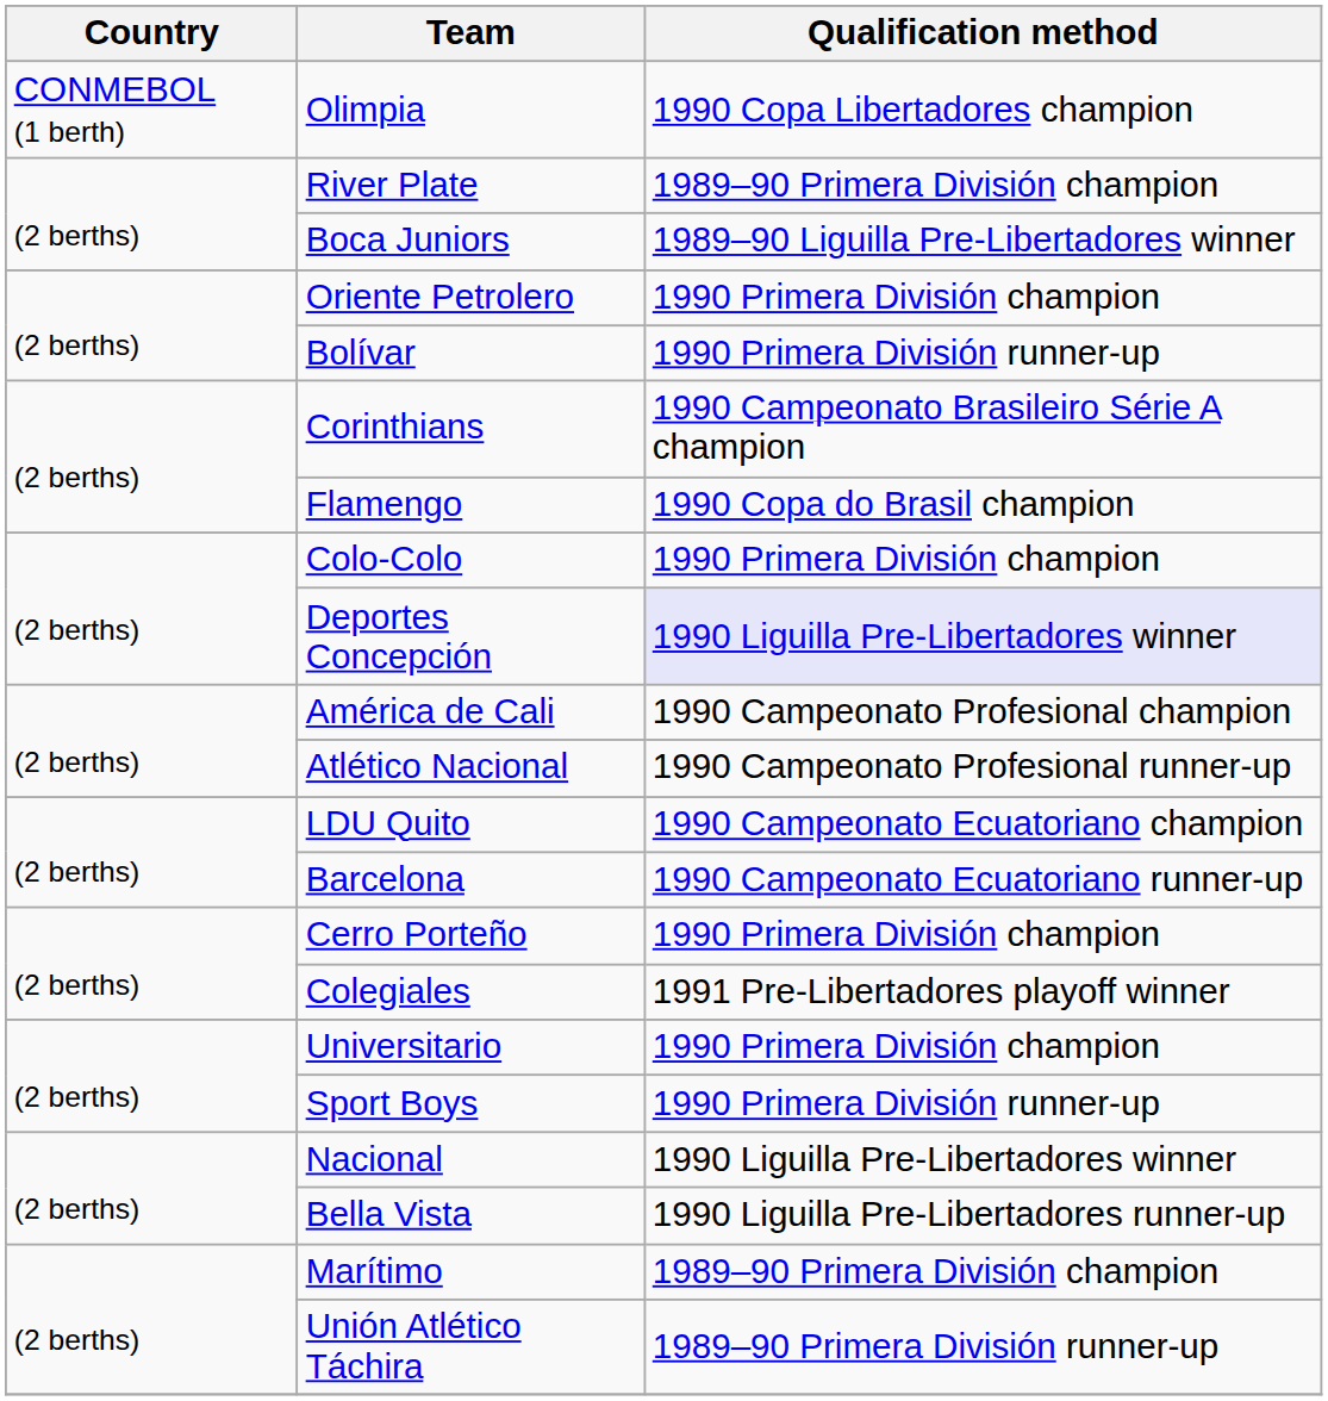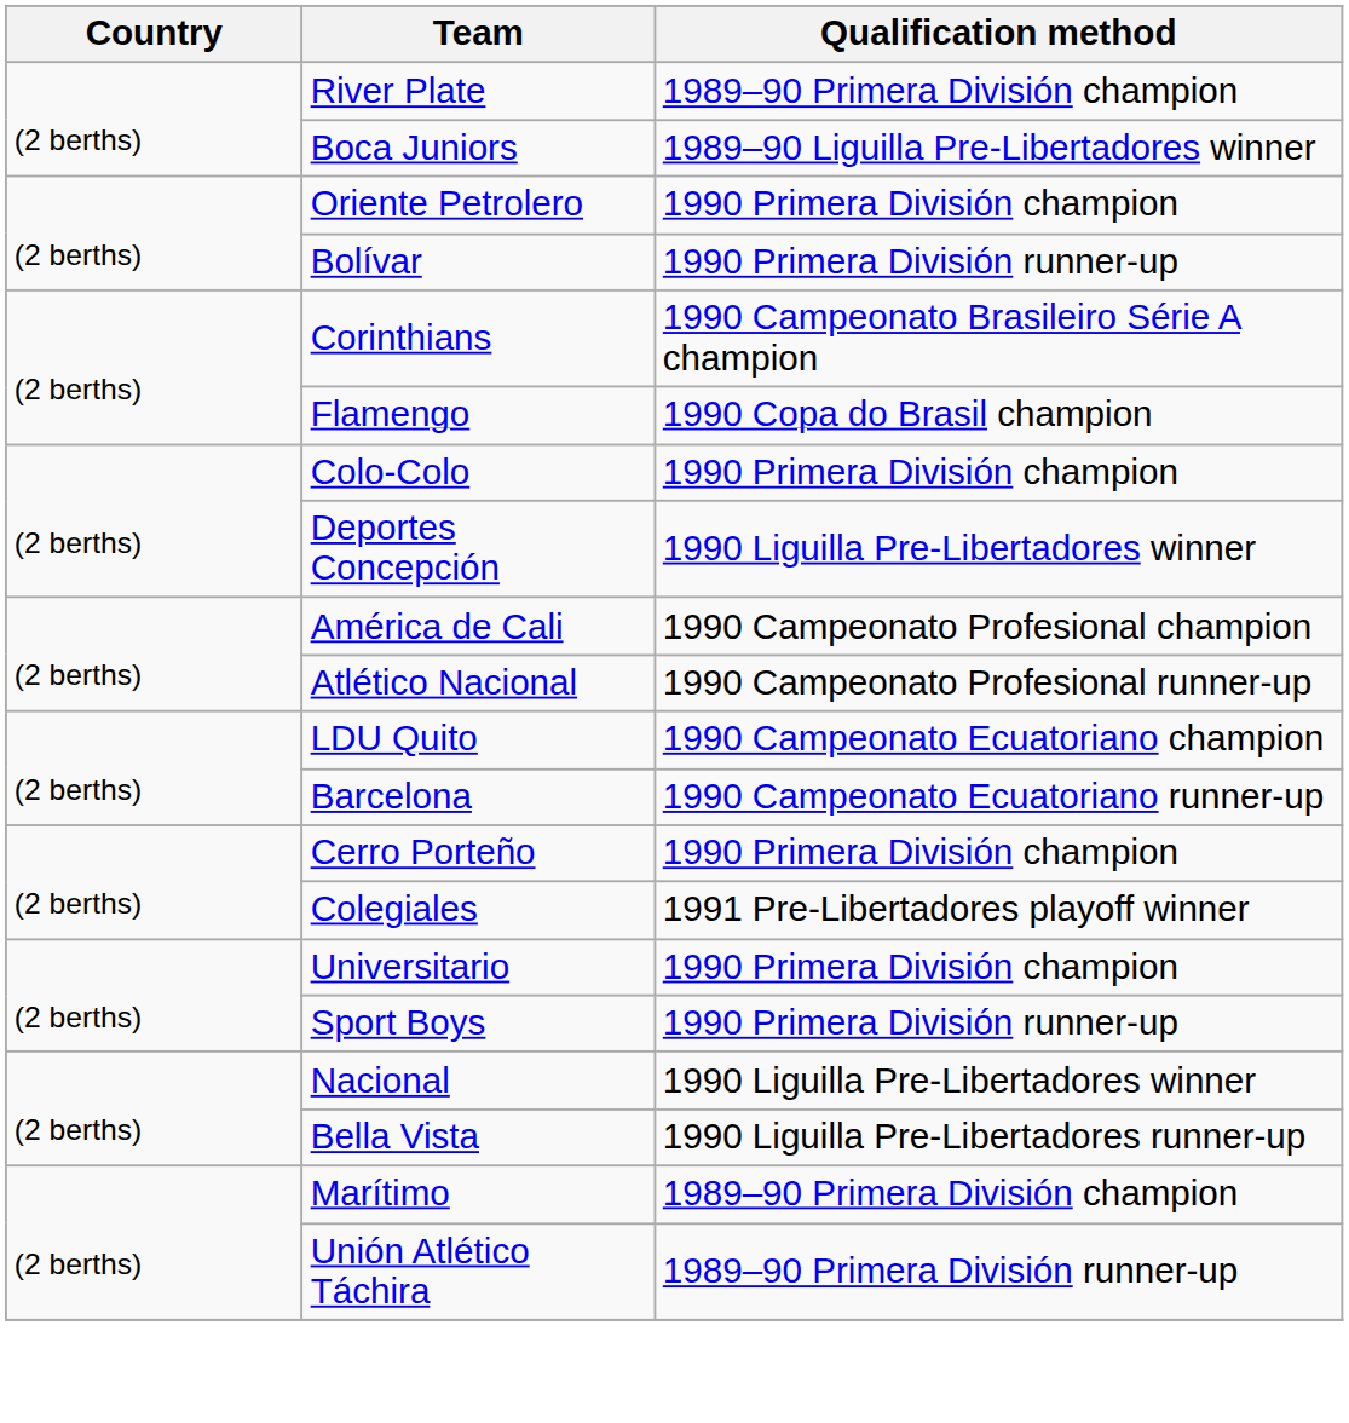- row: CONMEBOL (1 berth) | Olimpia | 1990 Copa Libertadores champion
Deportes Concepción | Qualification method: lavender background -> no background
